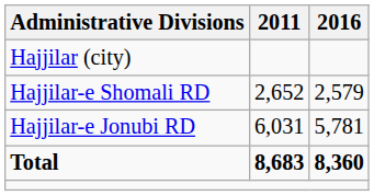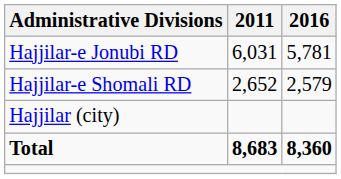rows swapped: Hajjilar-e Jonubi RD <-> Hajjilar (city)
